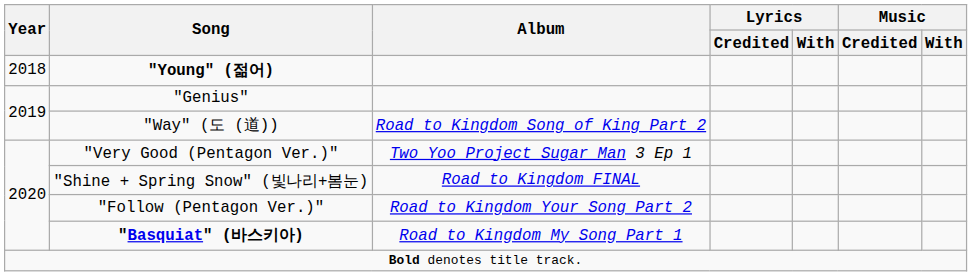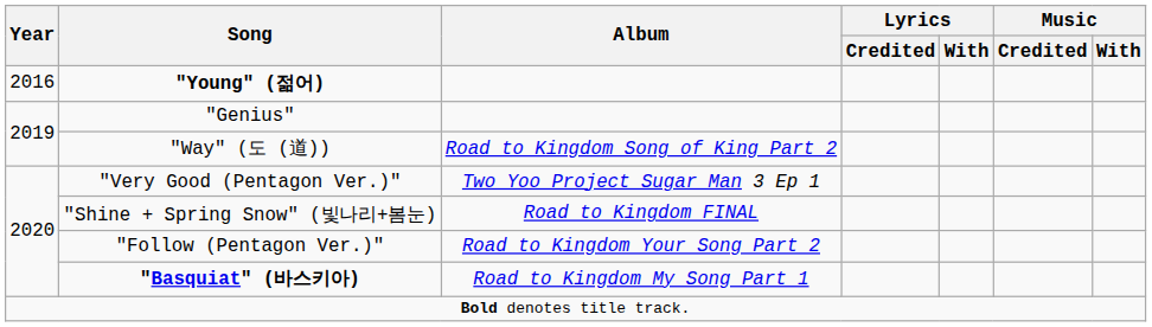"Young" (젊어) | Year: 2018 -> 2016
